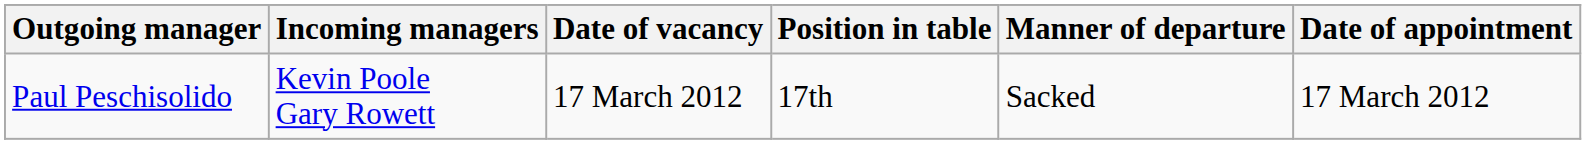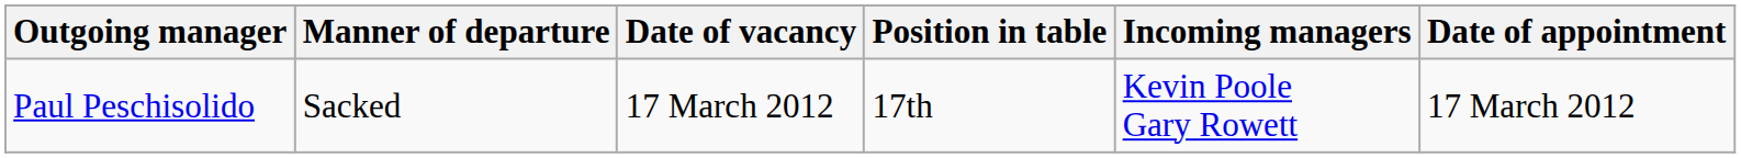columns swapped: Manner of departure <-> Incoming managers
